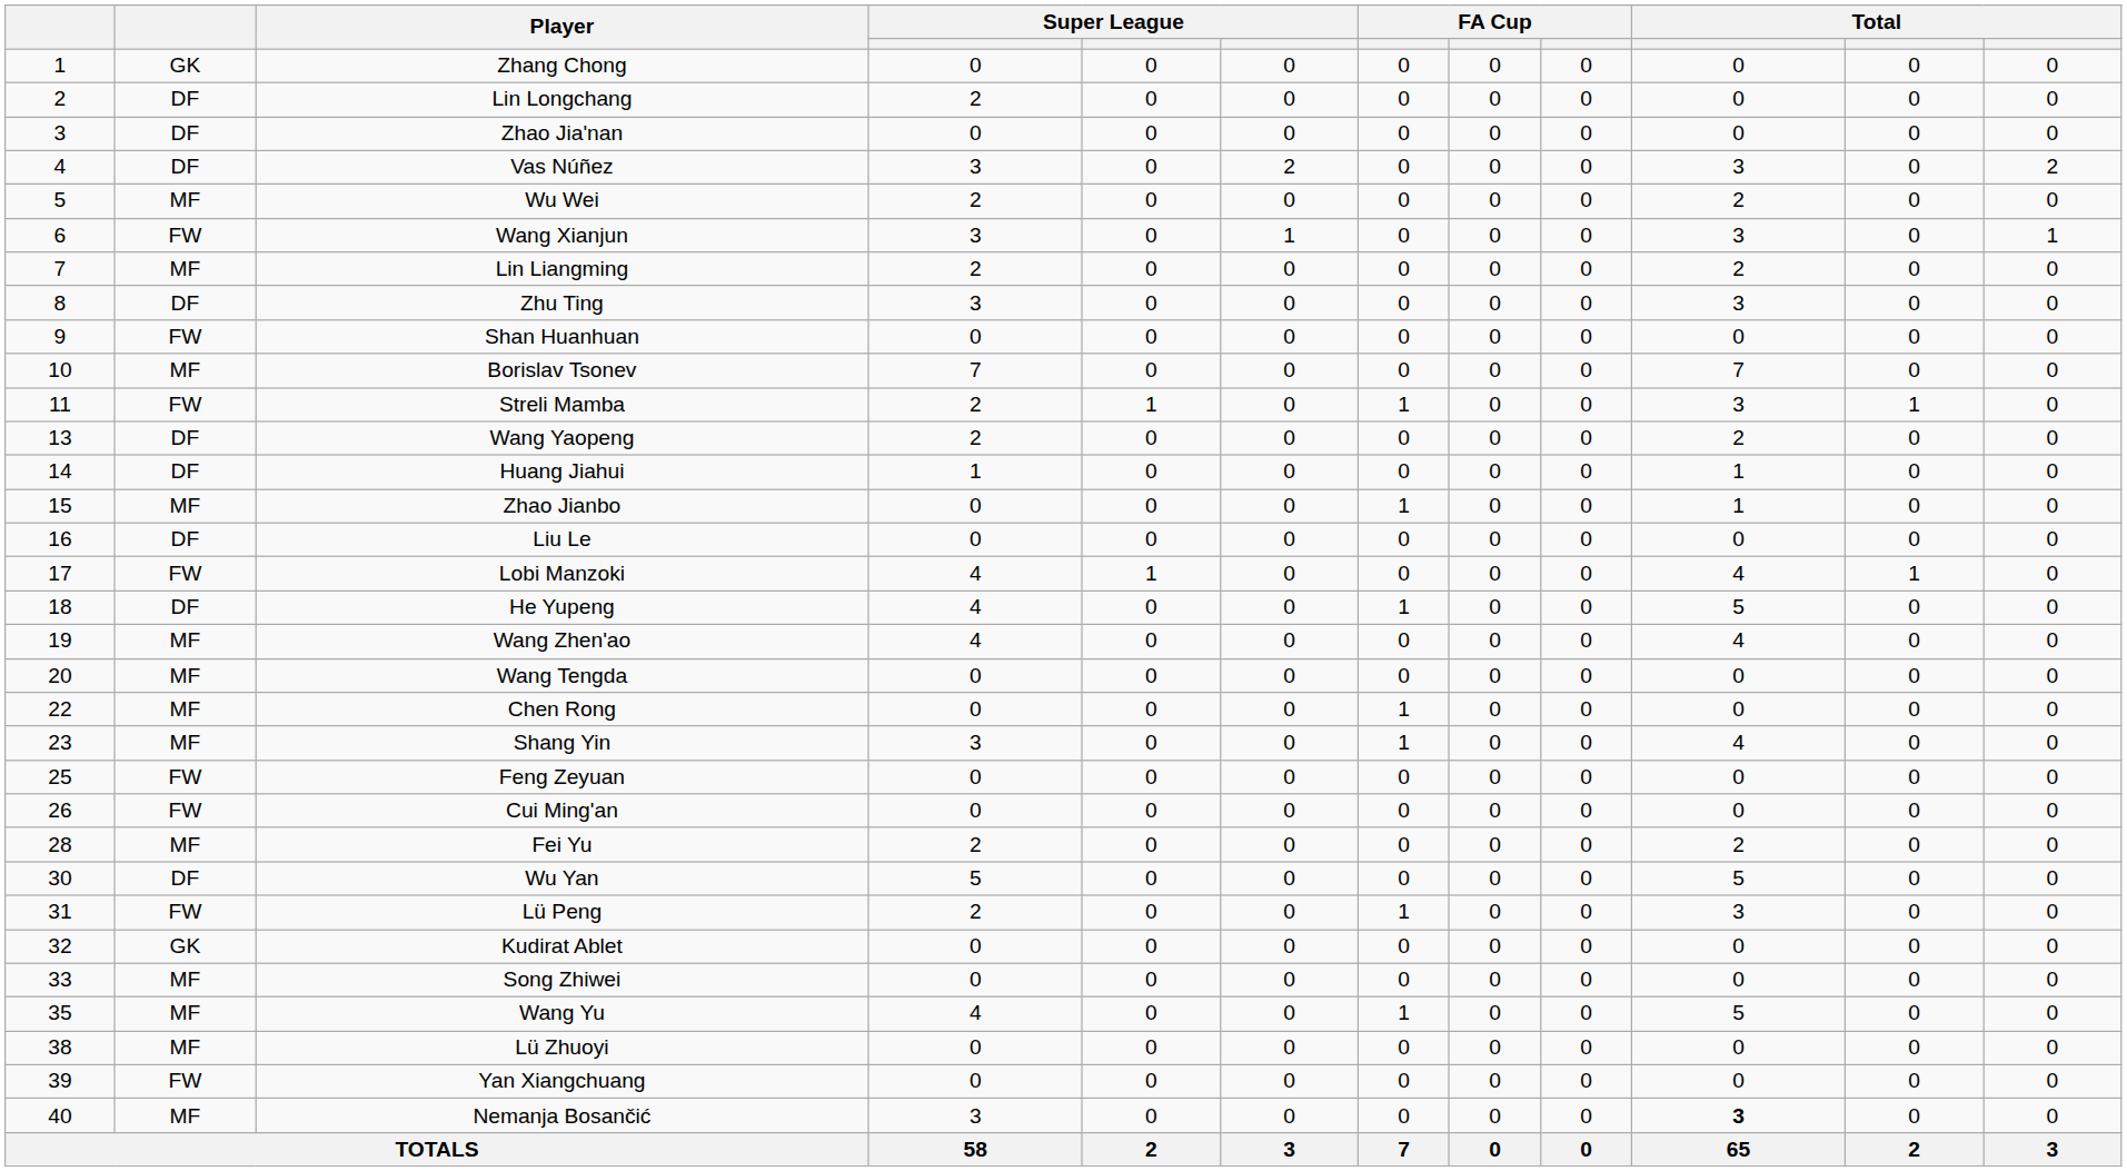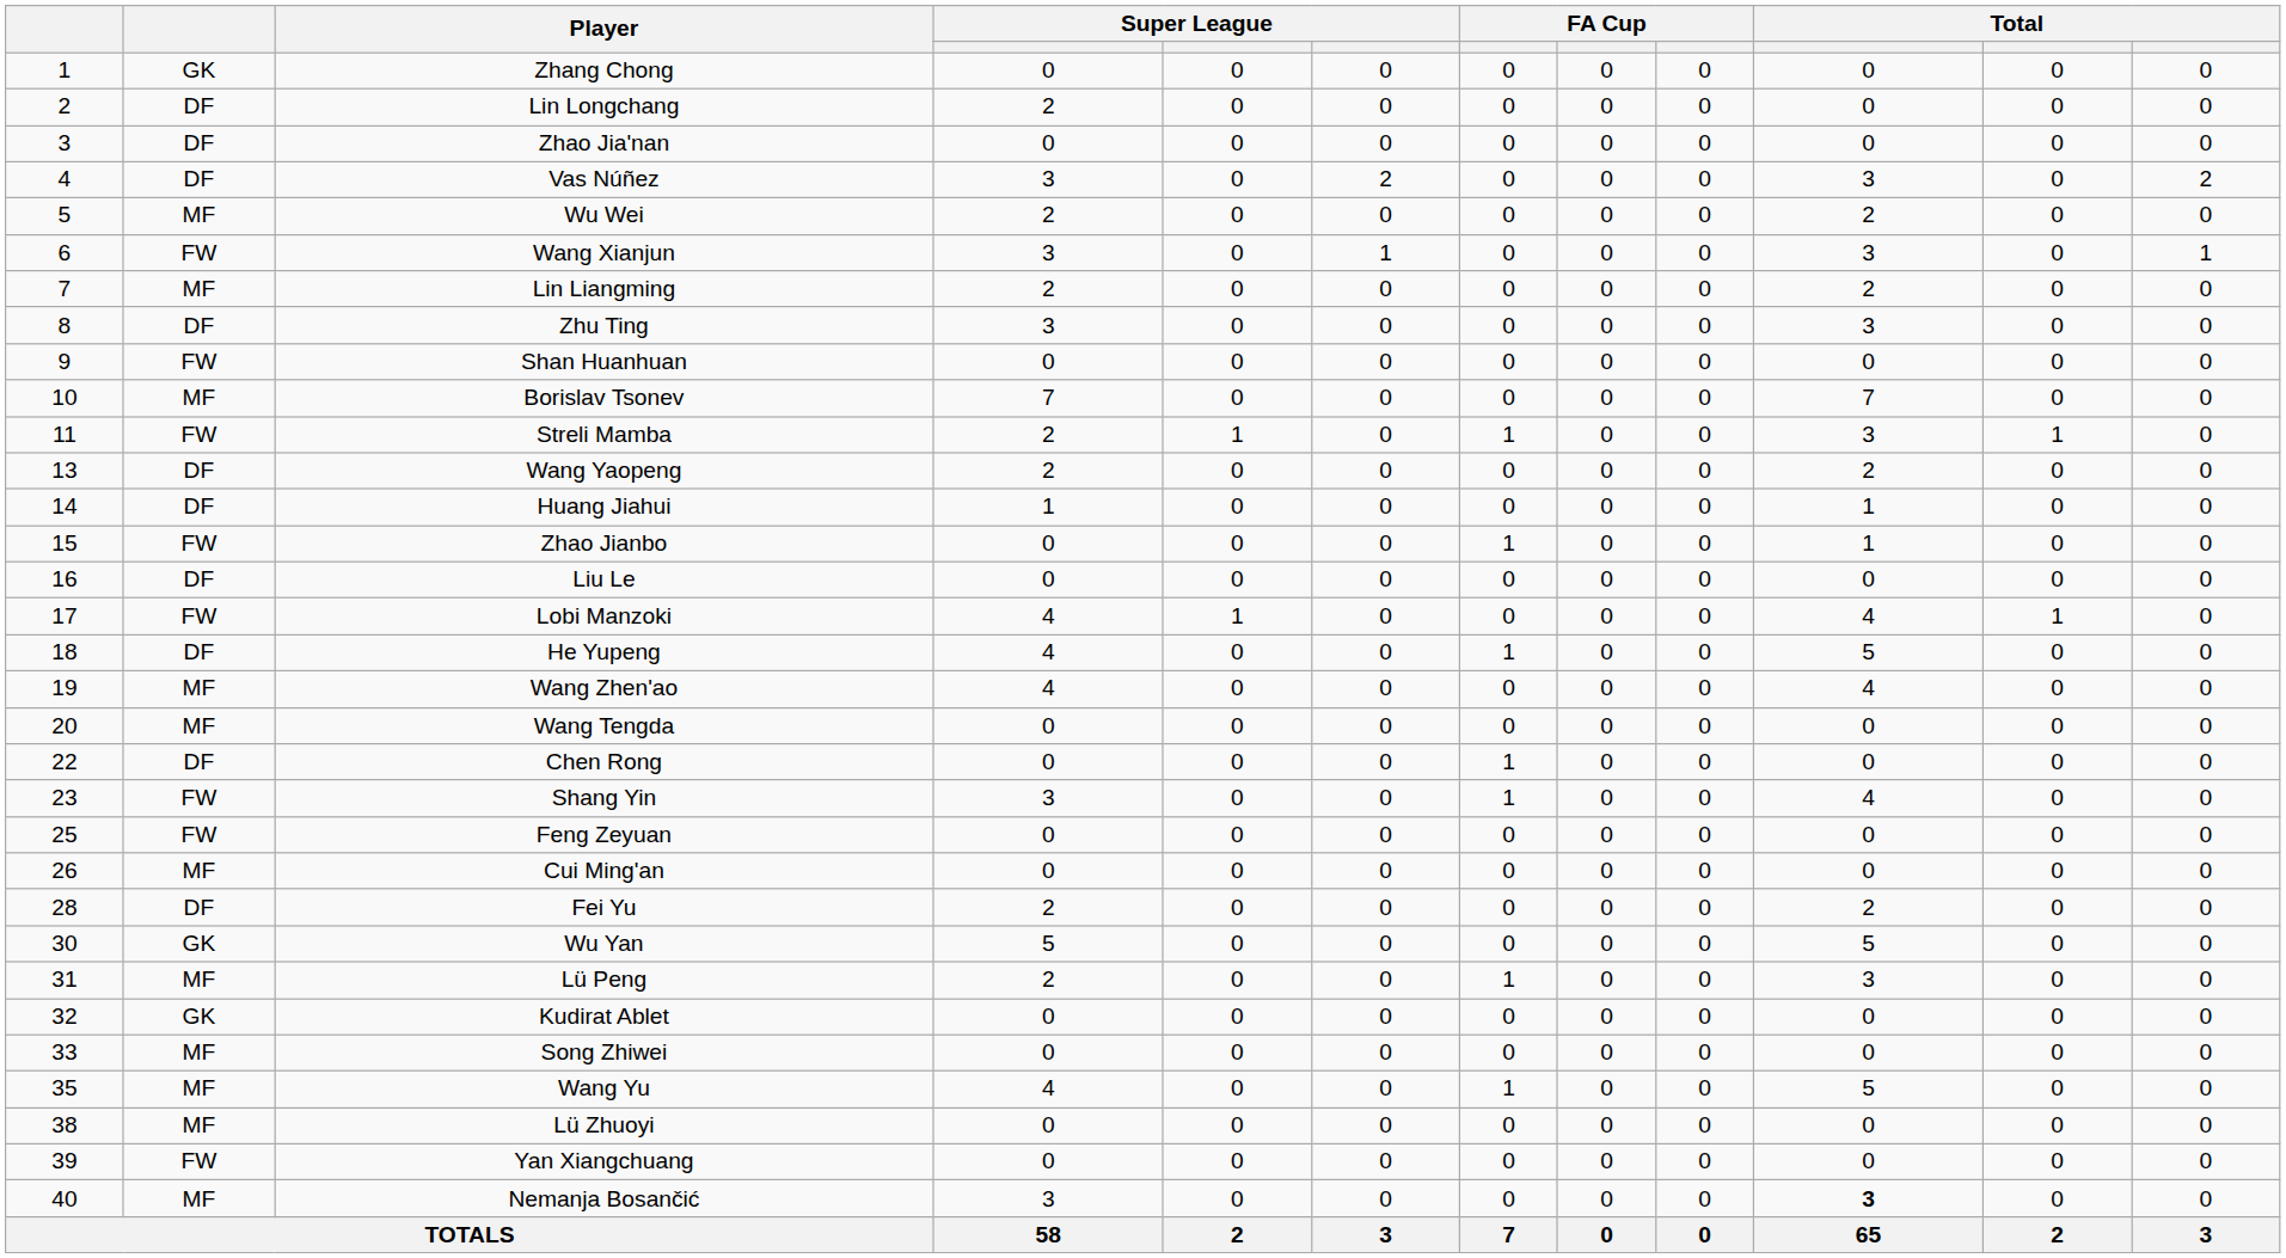Zhao Jianbo | column 2: MF -> FW
Chen Rong | column 2: MF -> DF
Shang Yin | column 2: MF -> FW
Cui Ming'an | column 2: FW -> MF
Fei Yu | column 2: MF -> DF
Wu Yan | column 2: DF -> GK
Lü Peng | column 2: FW -> MF
